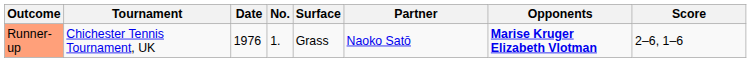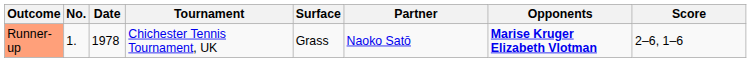columns swapped: No. <-> Tournament
Runner-up | Date: 1976 -> 1978
